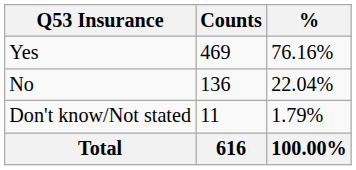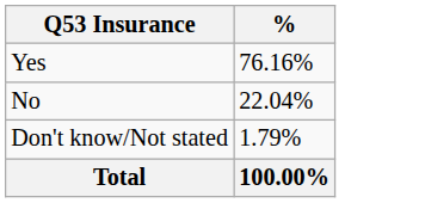- column: Counts | 469 | 136 | 11 | 616
